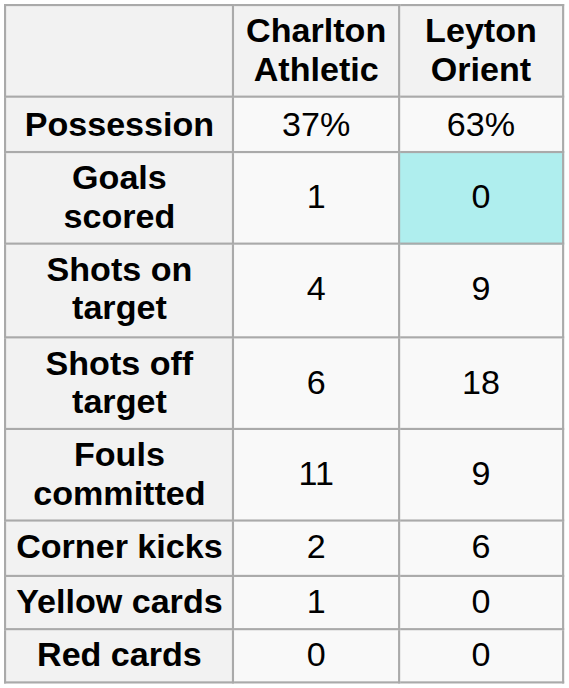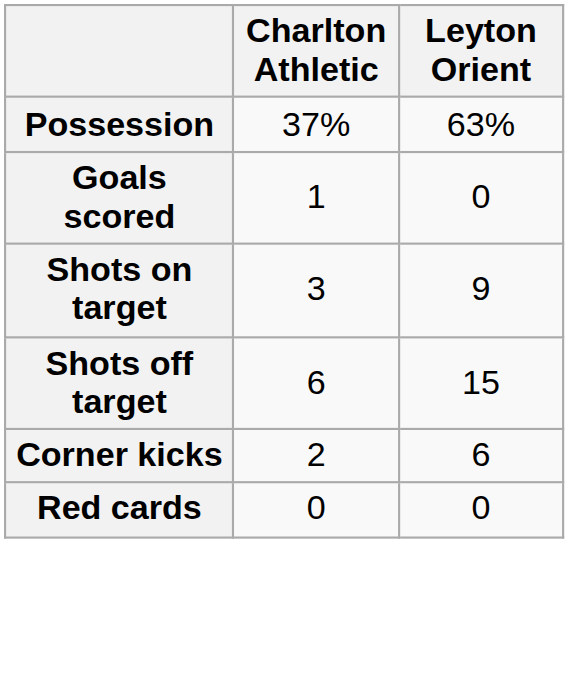Goals scored | Leyton Orient: paleturquoise background -> no background
Shots on target | Charlton Athletic: 4 -> 3
Shots off target | Leyton Orient: 18 -> 15
- row: Fouls committed | 11 | 9
- row: Yellow cards | 1 | 0
